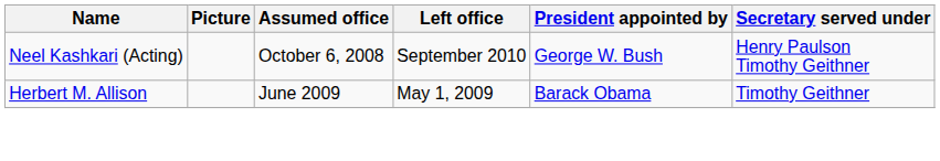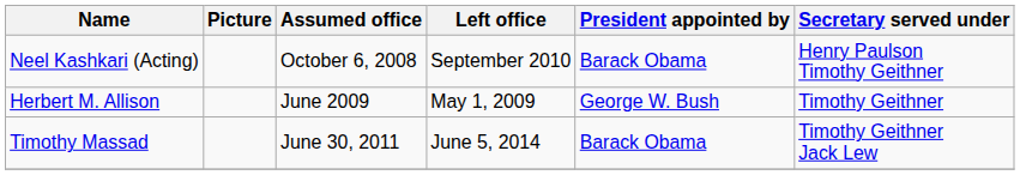Neel Kashkari (Acting) | President appointed by: George W. Bush -> Barack Obama
Herbert M. Allison | President appointed by: Barack Obama -> George W. Bush
+ row: Timothy Massad | June 30, 2011 | June 5, 2014 | Barack Obama | Timothy Geithner Jack Lew
